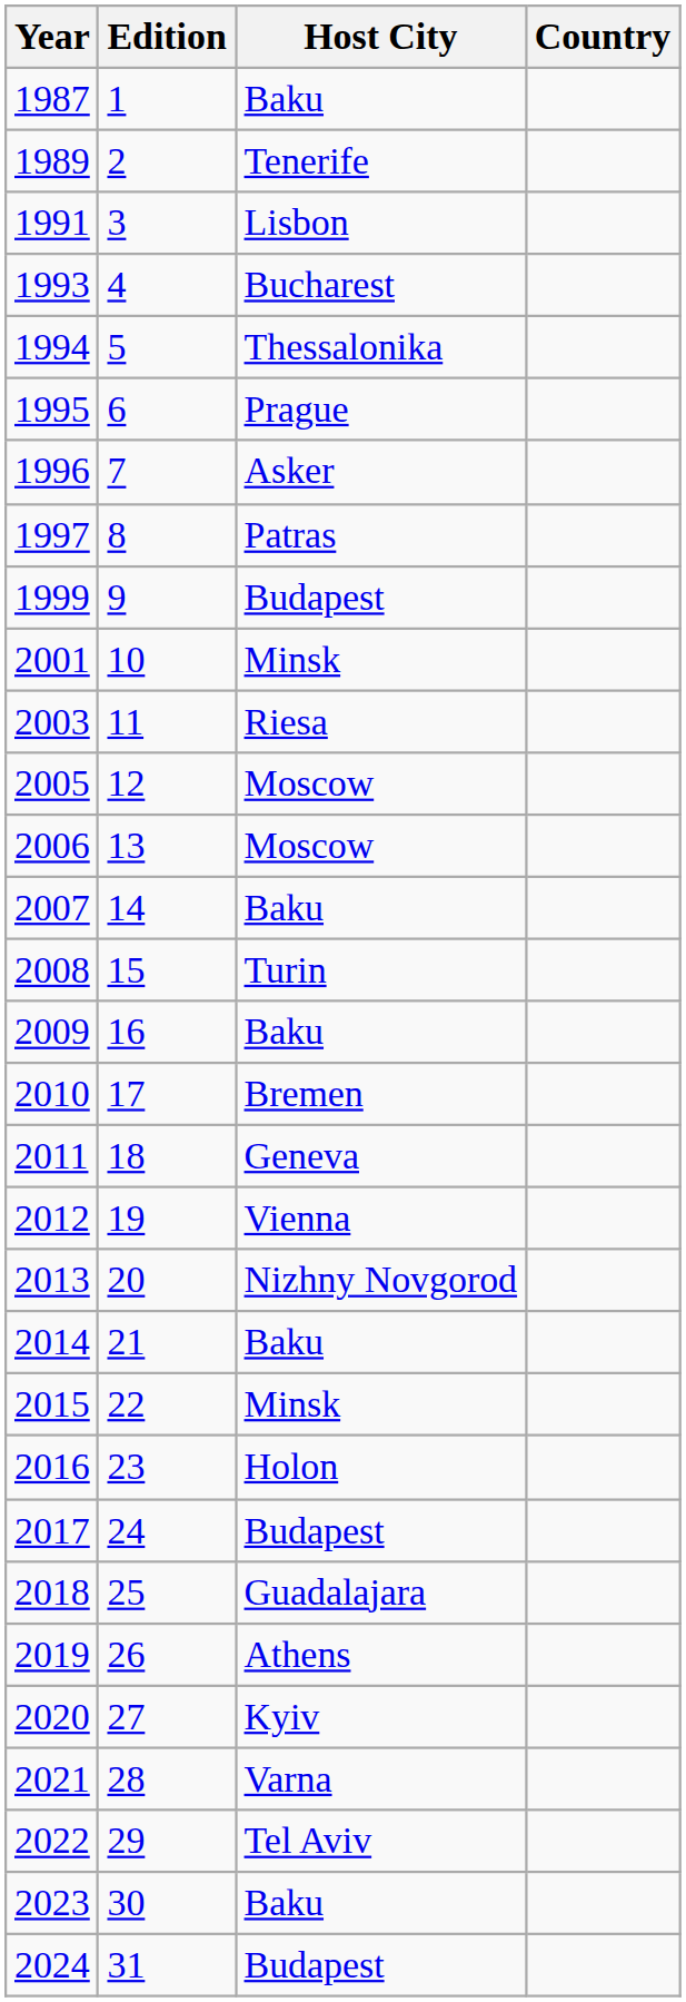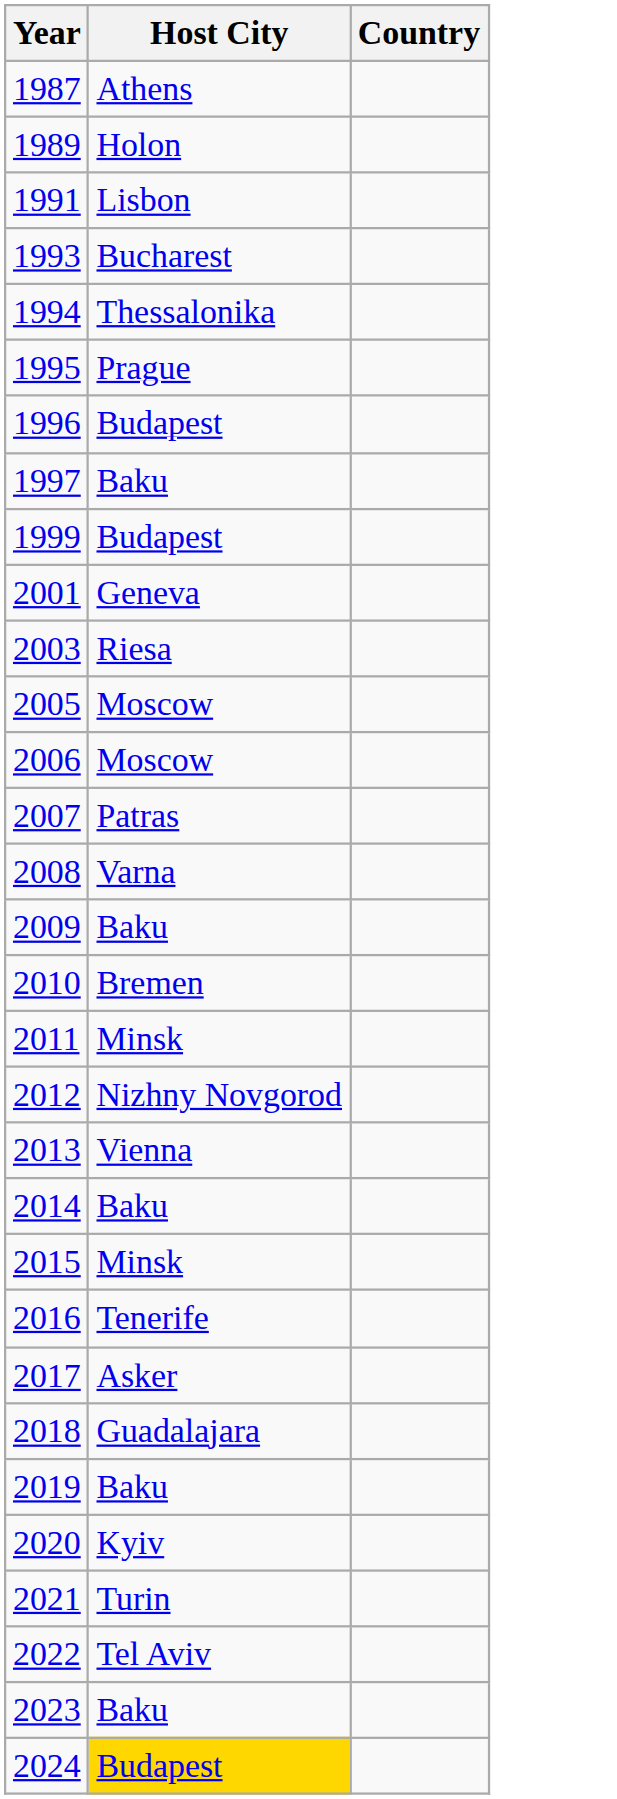- column: Edition | 1 | 2 | 3 | 4 | 5 | 6 | 7 | 8 | 9 | 10 | 11 | 12 | 13 | 14 | 15 | 16 | 17 | 18 | 19 | 20 | 21 | 22 | 23 | 24 | 25 | 26 | 27 | 28 | 29 | 30 | 31
1987 | Host City: Baku -> Athens
1989 | Host City: Tenerife -> Holon
1996 | Host City: Asker -> Budapest
1997 | Host City: Patras -> Baku
2001 | Host City: Minsk -> Geneva
2007 | Host City: Baku -> Patras
2008 | Host City: Turin -> Varna
2011 | Host City: Geneva -> Minsk
2012 | Host City: Vienna -> Nizhny Novgorod
2013 | Host City: Nizhny Novgorod -> Vienna
2016 | Host City: Holon -> Tenerife
2017 | Host City: Budapest -> Asker
2019 | Host City: Athens -> Baku
2021 | Host City: Varna -> Turin
2024 | Host City: no background -> gold background
